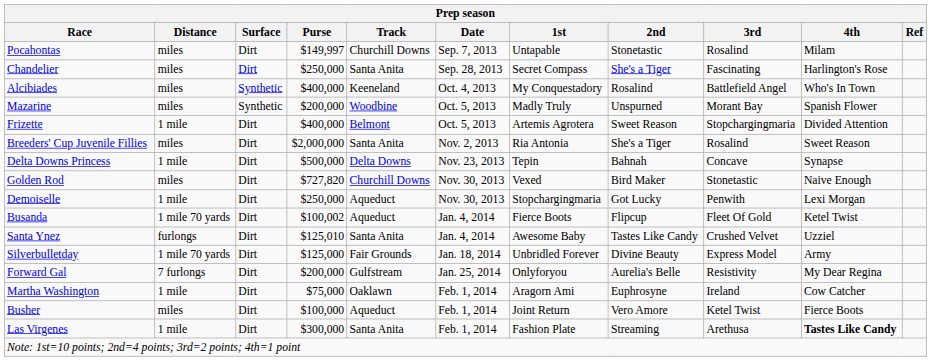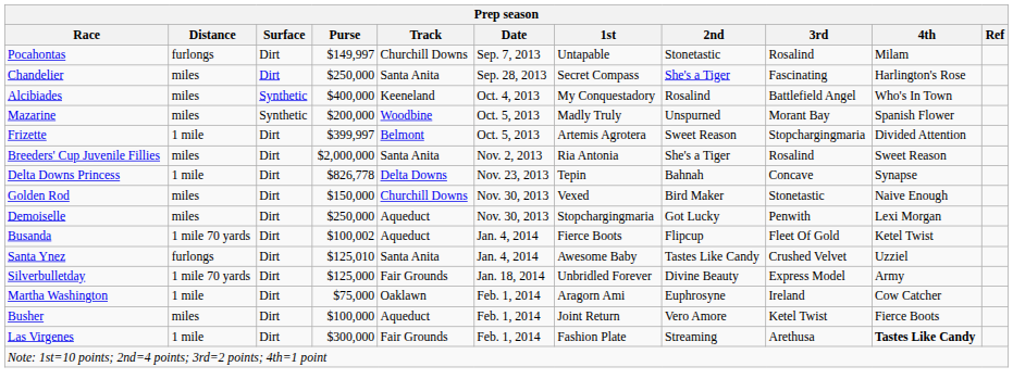Pocahontas | Distance: miles -> furlongs
Frizette | Purse: $400,000 -> $399,997
Delta Downs Princess | Purse: $500,000 -> $826,778
Golden Rod | Purse: $727,820 -> $150,000
Demoiselle | Distance: 1 mile -> miles
- row: Forward Gal | 7 furlongs | Dirt | $200,000 | Gulfstream | Jan. 25, 2014 | Onlyforyou | Aurelia's Belle | Resistivity | My Dear Regina
Las Virgenes | Track: Santa Anita -> Fair Grounds
